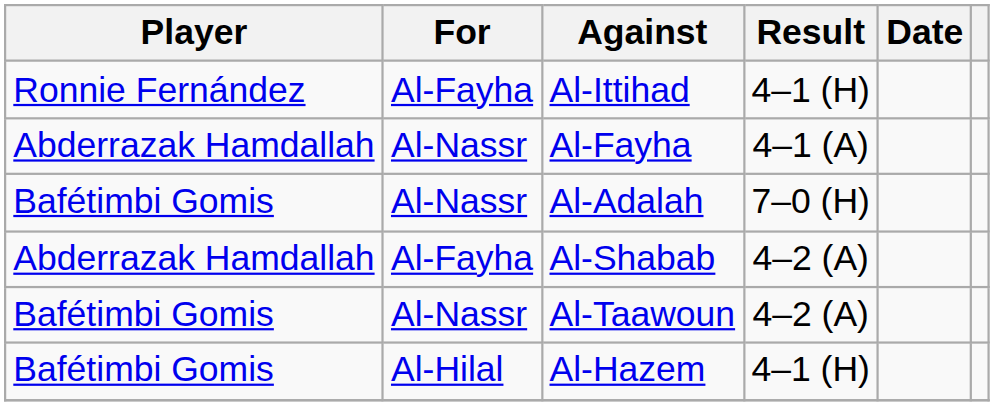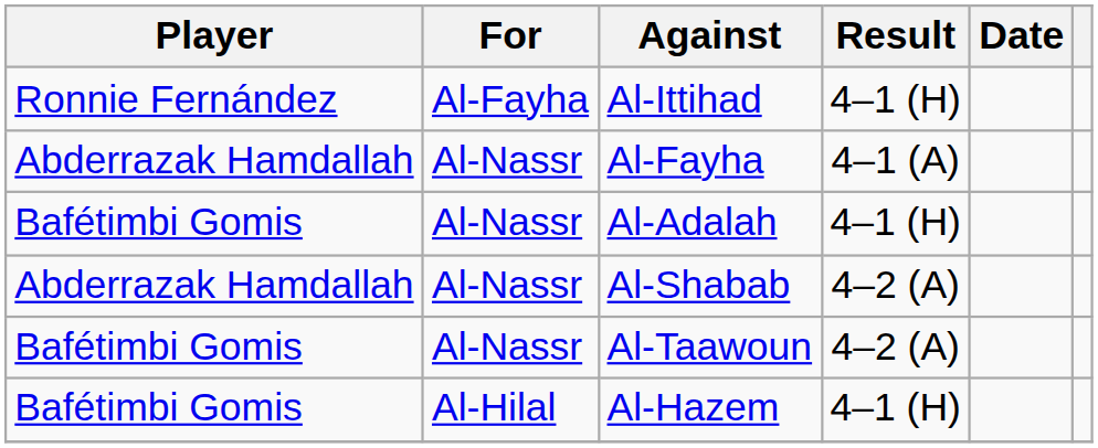Al-Adalah | Result: 7–0 (H) -> 4–1 (H)
Al-Shabab | For: Al-Fayha -> Al-Nassr
